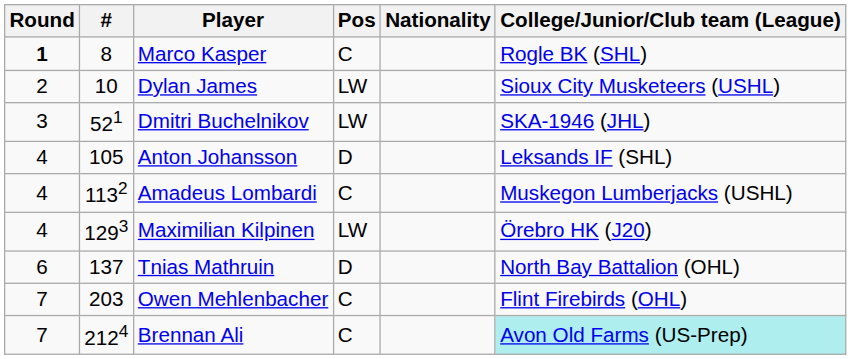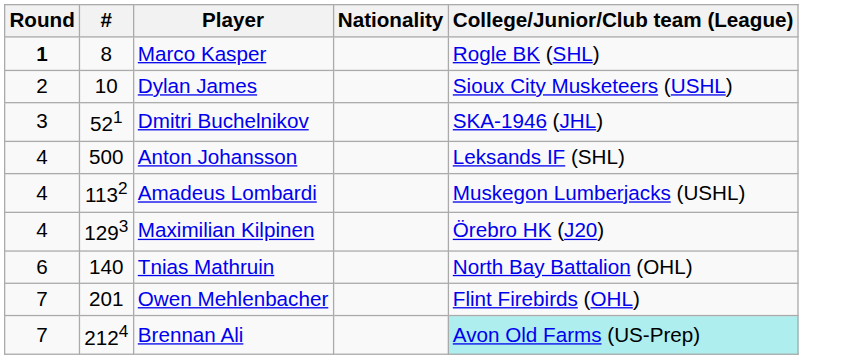- column: Pos | C | LW | LW | D | C | LW | D | C | C
Anton Johansson | #: 105 -> 500
Tnias Mathruin | #: 137 -> 140
Owen Mehlenbacher | #: 203 -> 201
